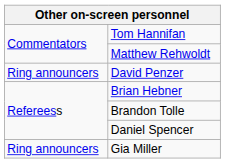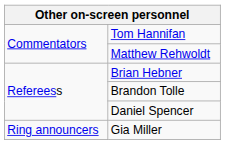- row: Ring announcers | David Penzer
